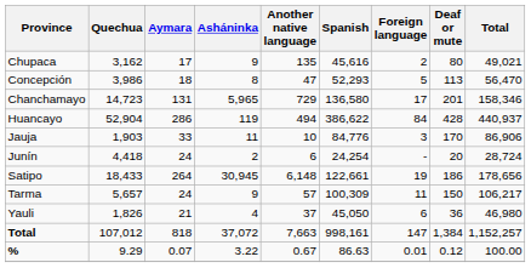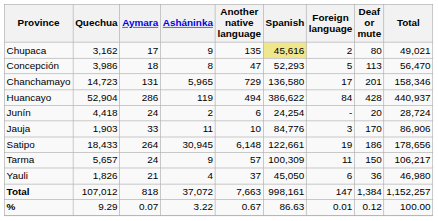Chupaca | Spanish: no background -> khaki background
rows swapped: Jauja <-> Junín
